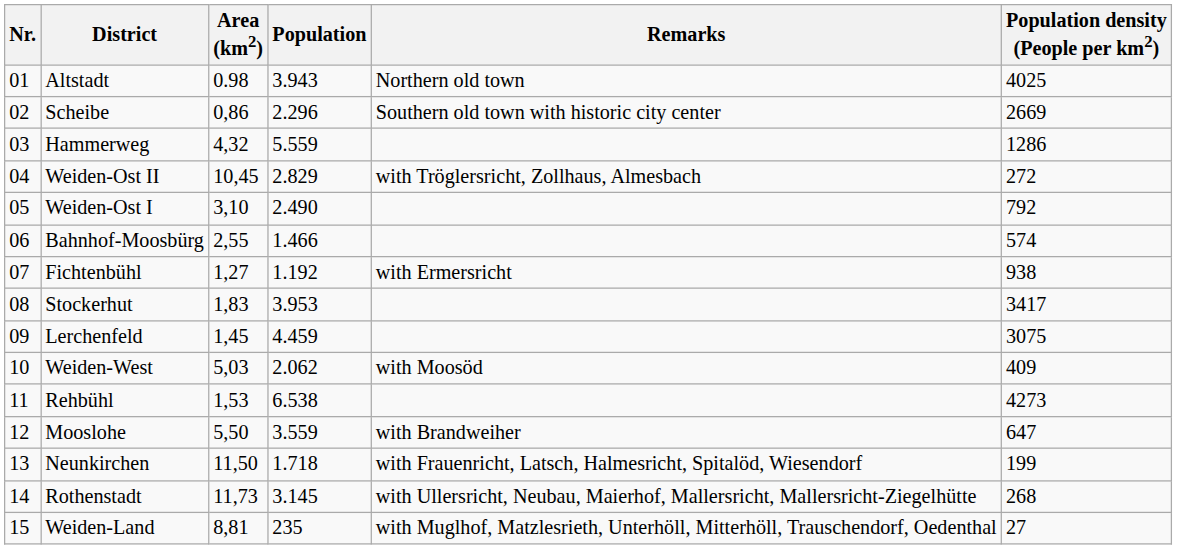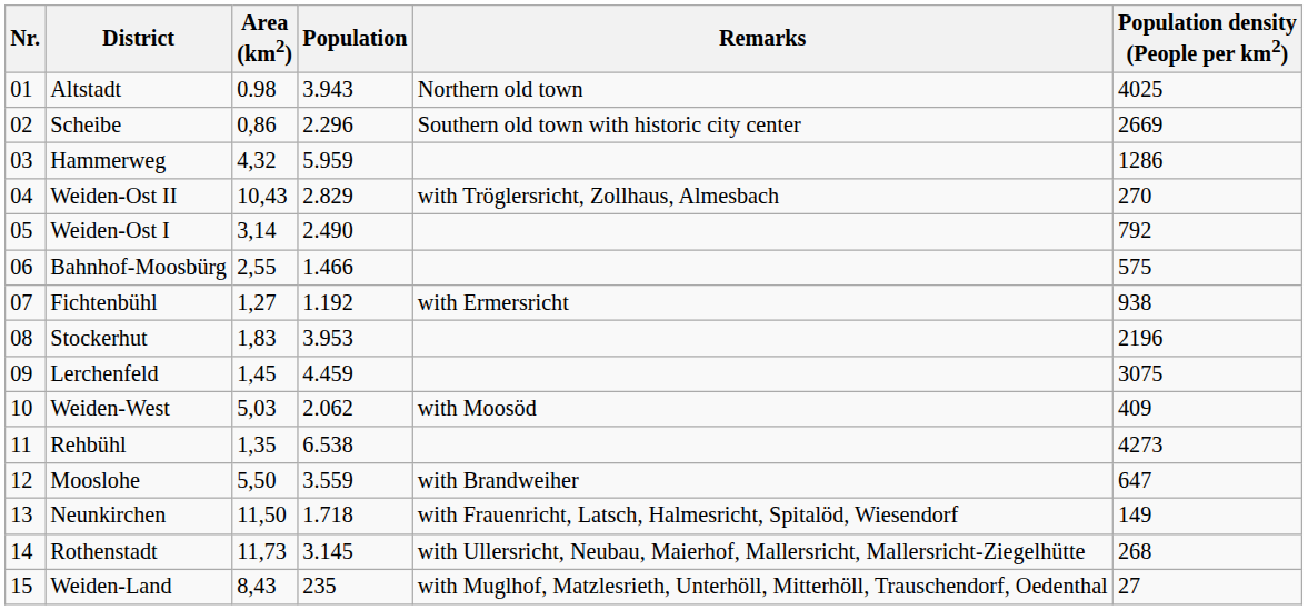Hammerweg | Population: 5.559 -> 5.959
Weiden-Ost II | Area (km2): 10,45 -> 10,43
Weiden-Ost II | Population density (People per km2): 272 -> 270
Weiden-Ost I | Area (km2): 3,10 -> 3,14
Bahnhof-Moosbürg | Population density (People per km2): 574 -> 575
Stockerhut | Population density (People per km2): 3417 -> 2196
Rehbühl | Area (km2): 1,53 -> 1,35
Neunkirchen | Population density (People per km2): 199 -> 149
Weiden-Land | Area (km2): 8,81 -> 8,43
